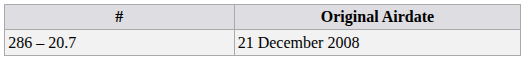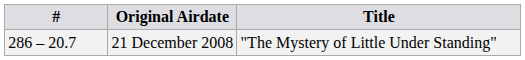+ column: Title | "The Mystery of Little Under Standing"
